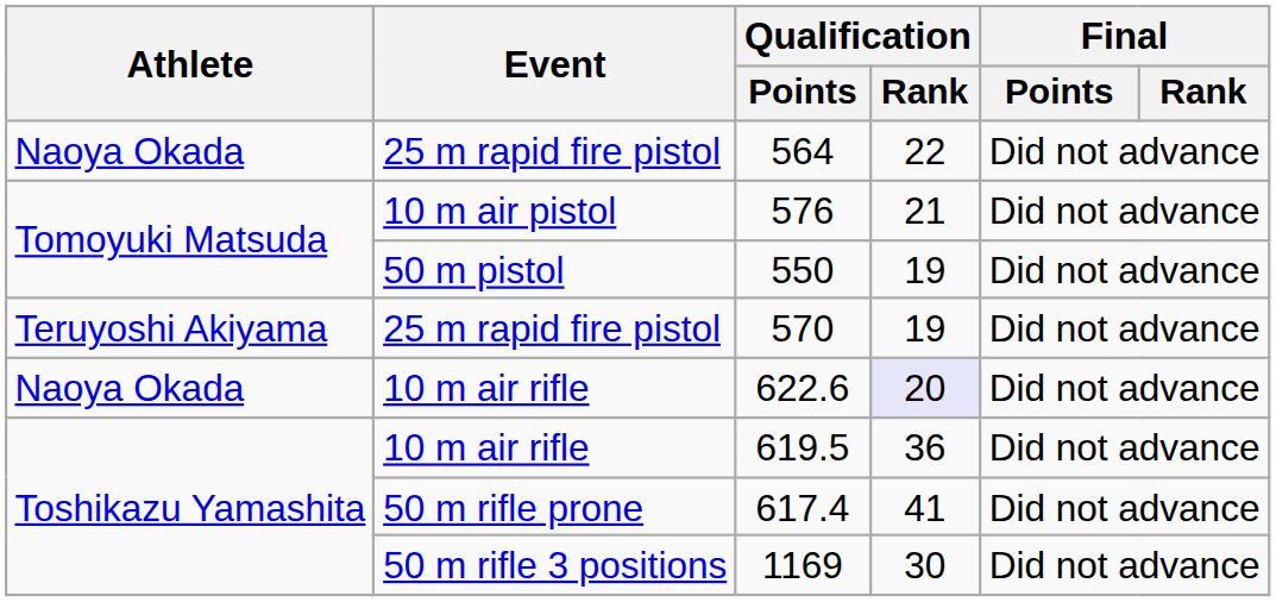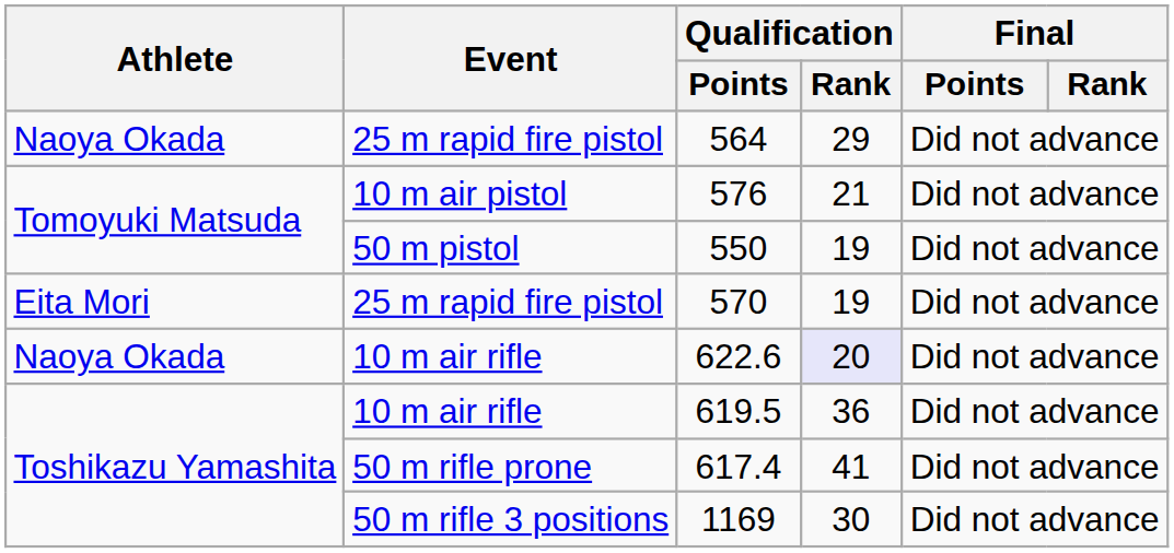564 | Qualification / Rank: 22 -> 29
570 | Athlete: Teruyoshi Akiyama -> Eita Mori
